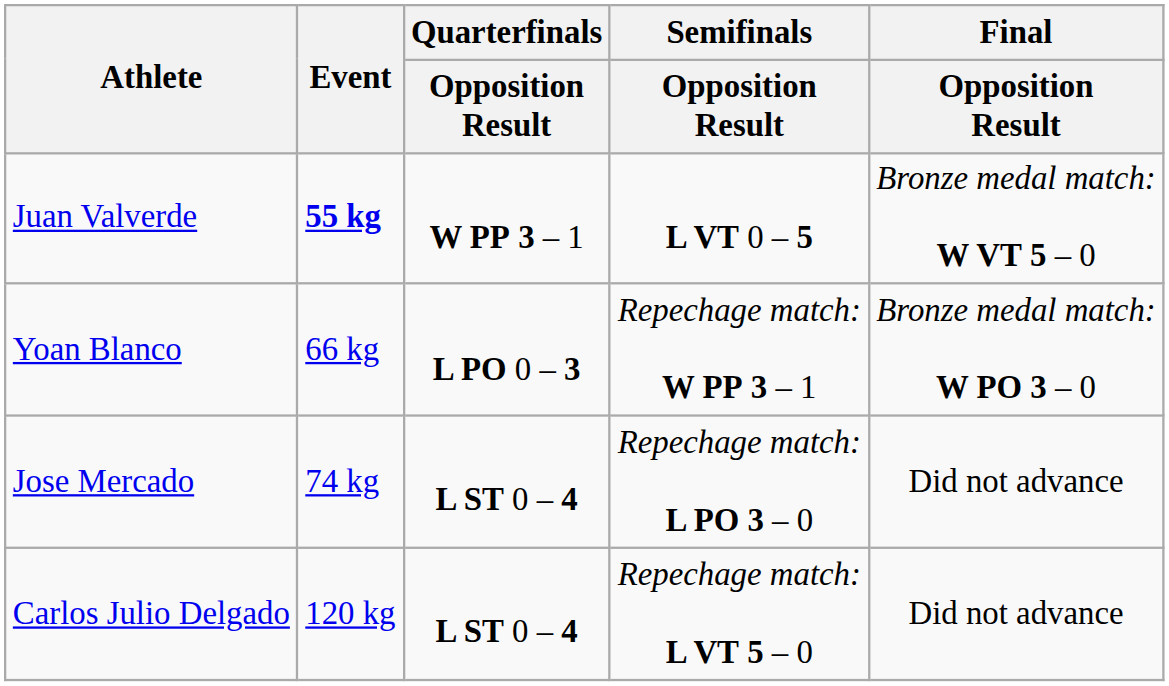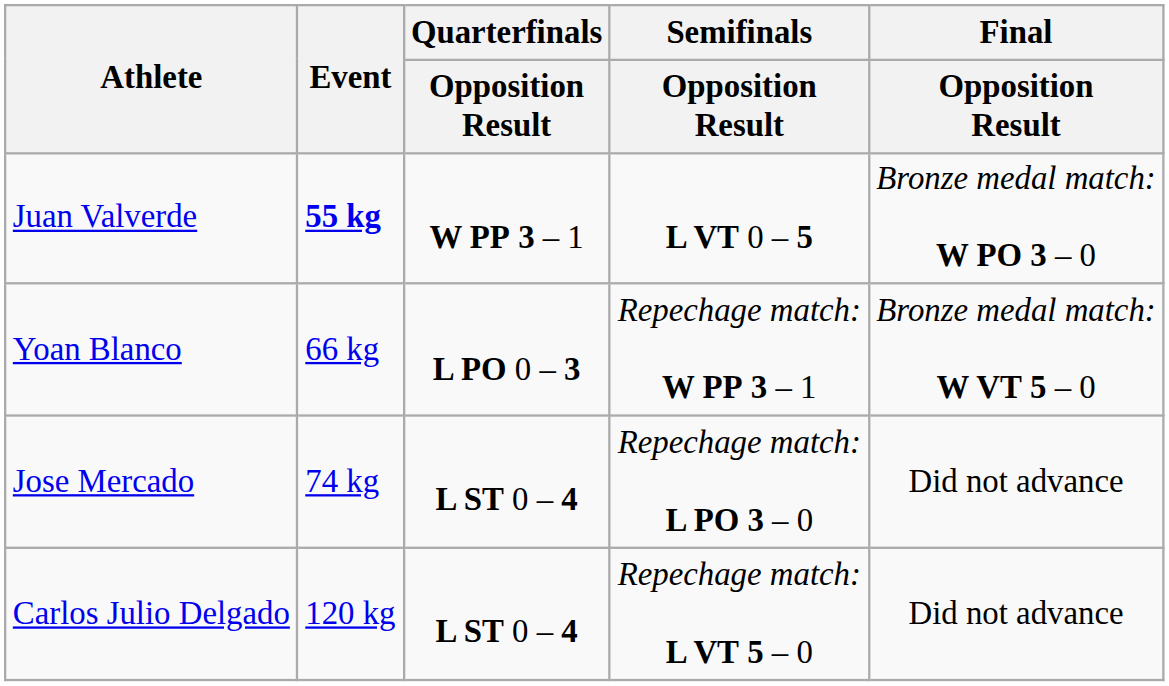Juan Valverde | Final / Opposition Result: Bronze medal match: W VT 5 – 0 -> Bronze medal match: W PO 3 – 0
Yoan Blanco | Final / Opposition Result: Bronze medal match: W PO 3 – 0 -> Bronze medal match: W VT 5 – 0
